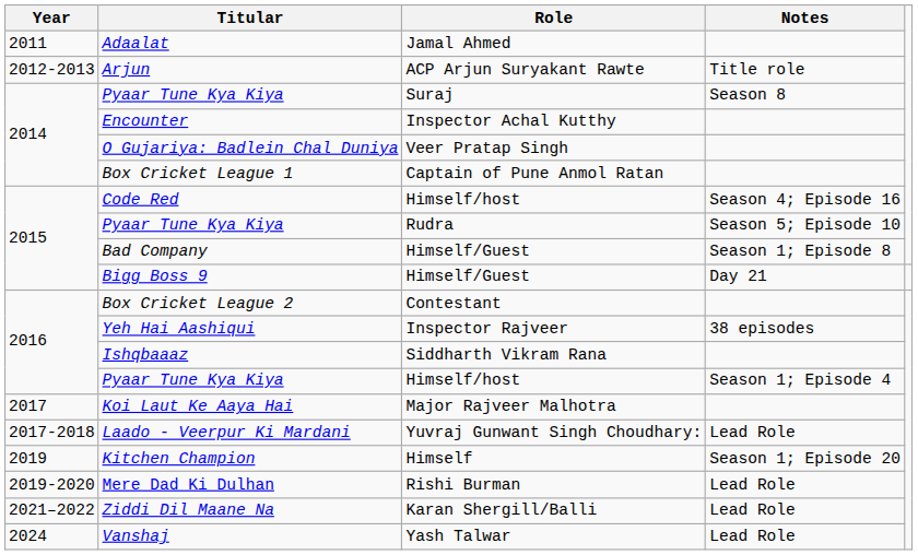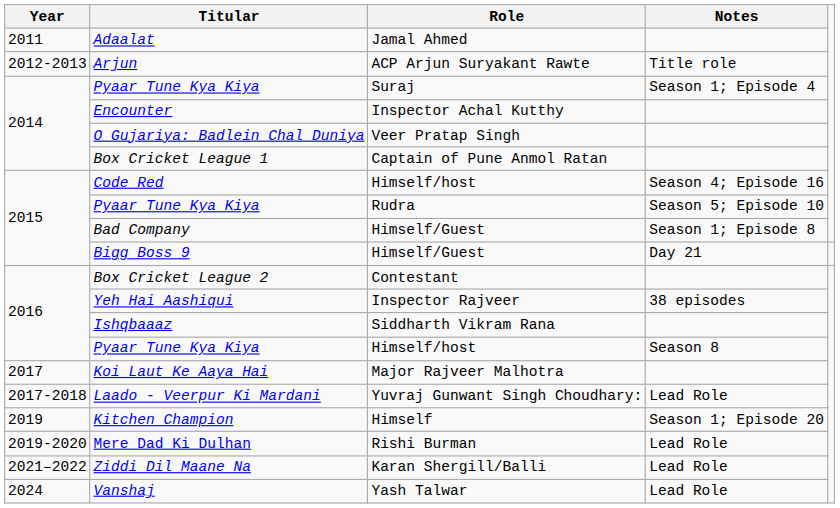Pyaar Tune Kya Kiya / Suraj | Notes: Season 8 -> Season 1; Episode 4
Pyaar Tune Kya Kiya / Himself/host | Notes: Season 1; Episode 4 -> Season 8
